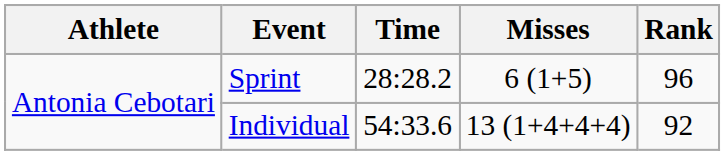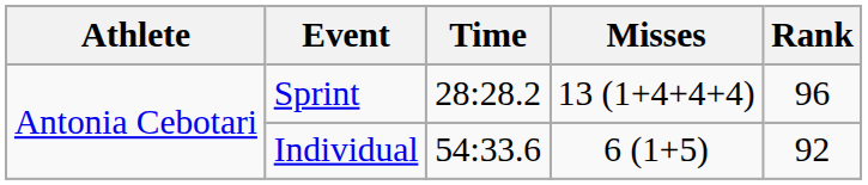Sprint | Misses: 6 (1+5) -> 13 (1+4+4+4)
Individual | Misses: 13 (1+4+4+4) -> 6 (1+5)
